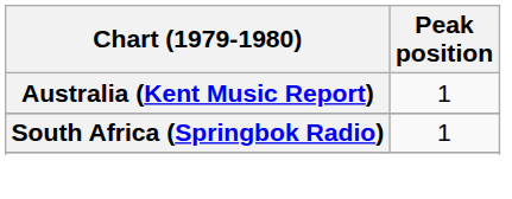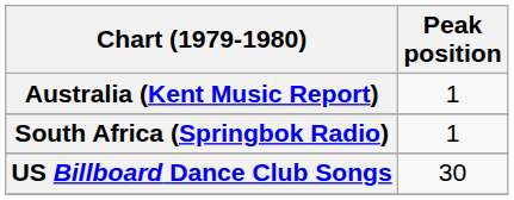+ row: US Billboard Dance Club Songs | 30
